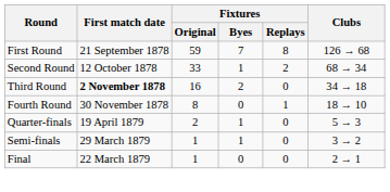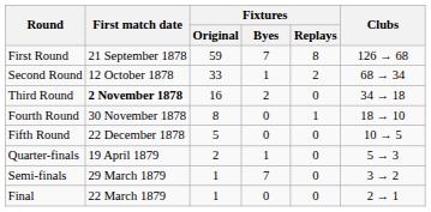+ row: Fifth Round | 22 December 1878 | 5 | 0 | 0 | 10 → 5
Semi-finals | Fixtures / Byes: 1 -> 7
